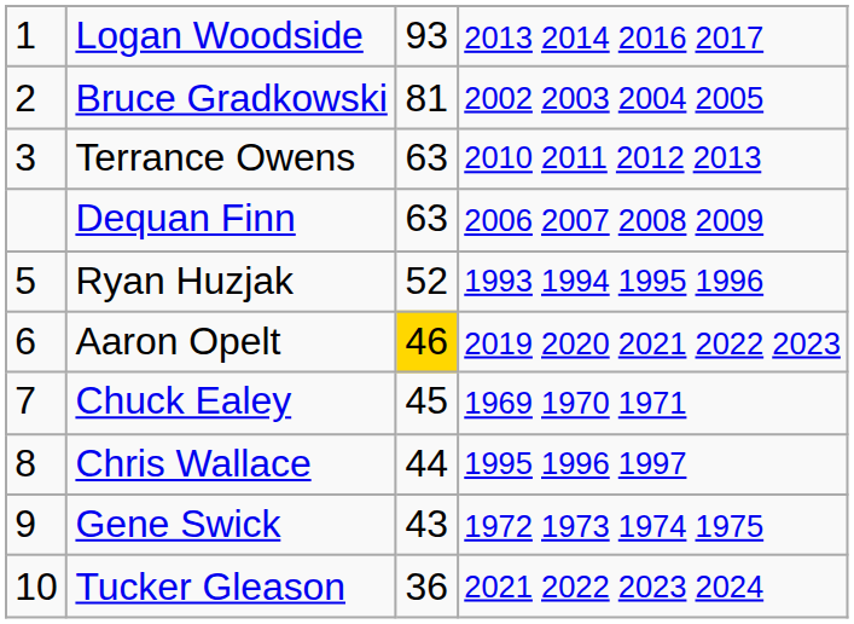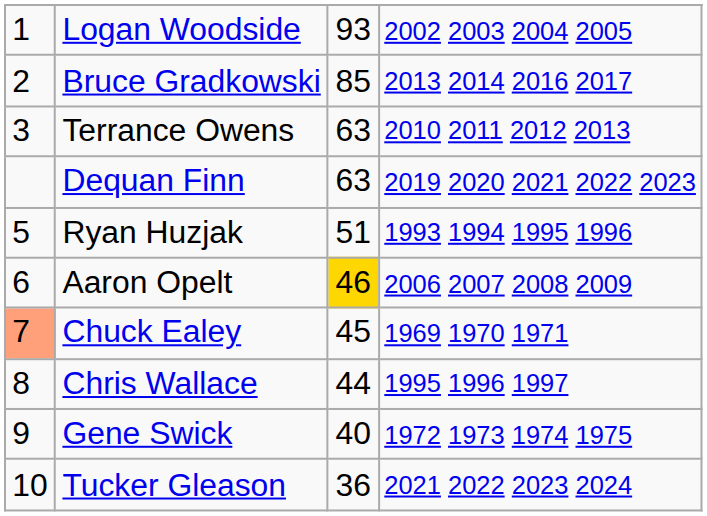Logan Woodside | column 4: 2013 2014 2016 2017 -> 2002 2003 2004 2005
Bruce Gradkowski | column 3: 81 -> 85
Bruce Gradkowski | column 4: 2002 2003 2004 2005 -> 2013 2014 2016 2017
Dequan Finn | column 4: 2006 2007 2008 2009 -> 2019 2020 2021 2022 2023
Ryan Huzjak | column 3: 52 -> 51
Aaron Opelt | column 4: 2019 2020 2021 2022 2023 -> 2006 2007 2008 2009
Chuck Ealey | column 1: no background -> lightsalmon background
Gene Swick | column 3: 43 -> 40
